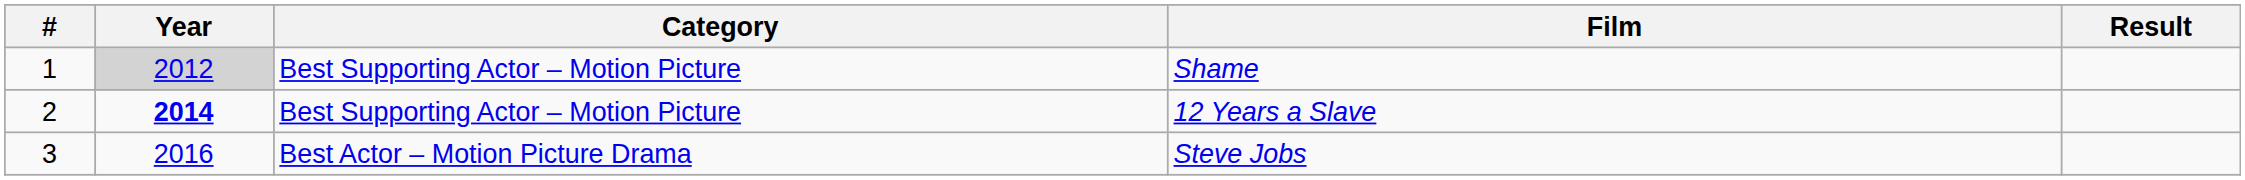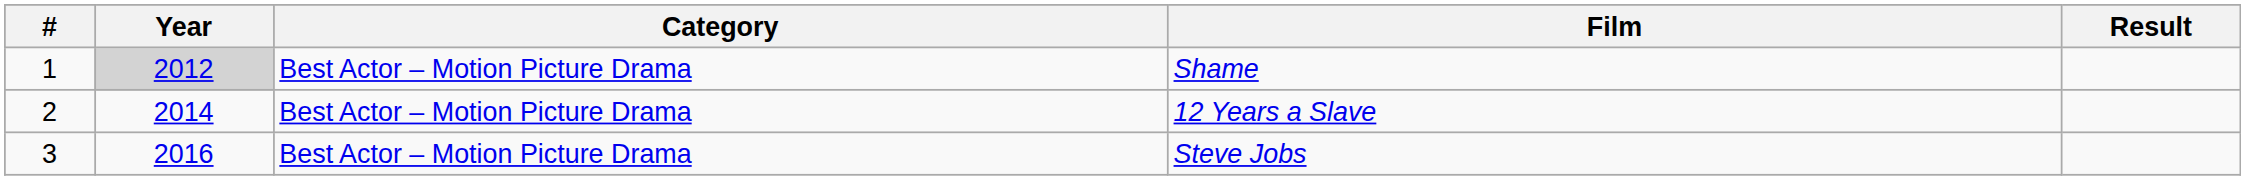Shame | Category: Best Supporting Actor – Motion Picture -> Best Actor – Motion Picture Drama
12 Years a Slave | Year: bold -> normal
12 Years a Slave | Category: Best Supporting Actor – Motion Picture -> Best Actor – Motion Picture Drama
